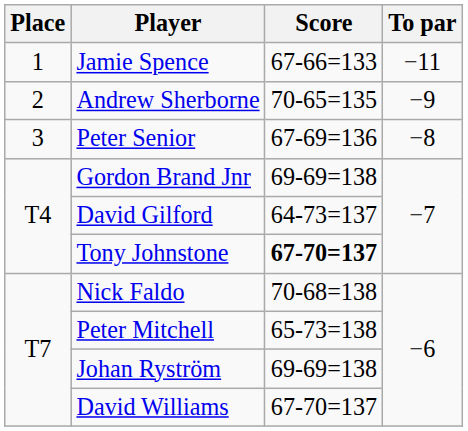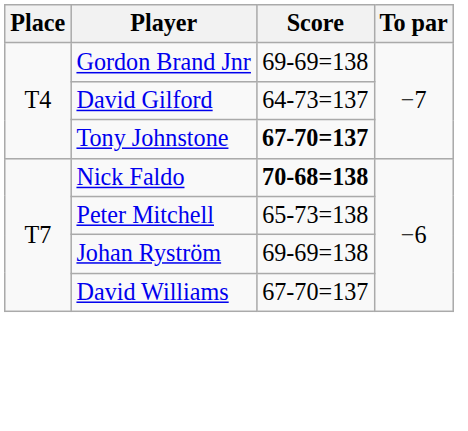- row: 1 | Jamie Spence | 67-66=133 | −11
- row: 2 | Andrew Sherborne | 70-65=135 | −9
- row: 3 | Peter Senior | 67-69=136 | −8
Nick Faldo | Score: normal -> bold
